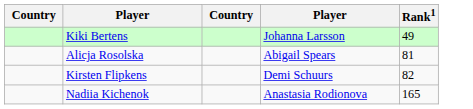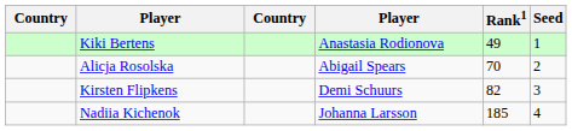+ column: Seed | 1 | 2 | 3 | 4
Kiki Bertens | column 4: Johanna Larsson -> Anastasia Rodionova
Alicja Rosolska | Rank1: 81 -> 70
Nadiia Kichenok | column 4: Anastasia Rodionova -> Johanna Larsson
Nadiia Kichenok | Rank1: 165 -> 185
